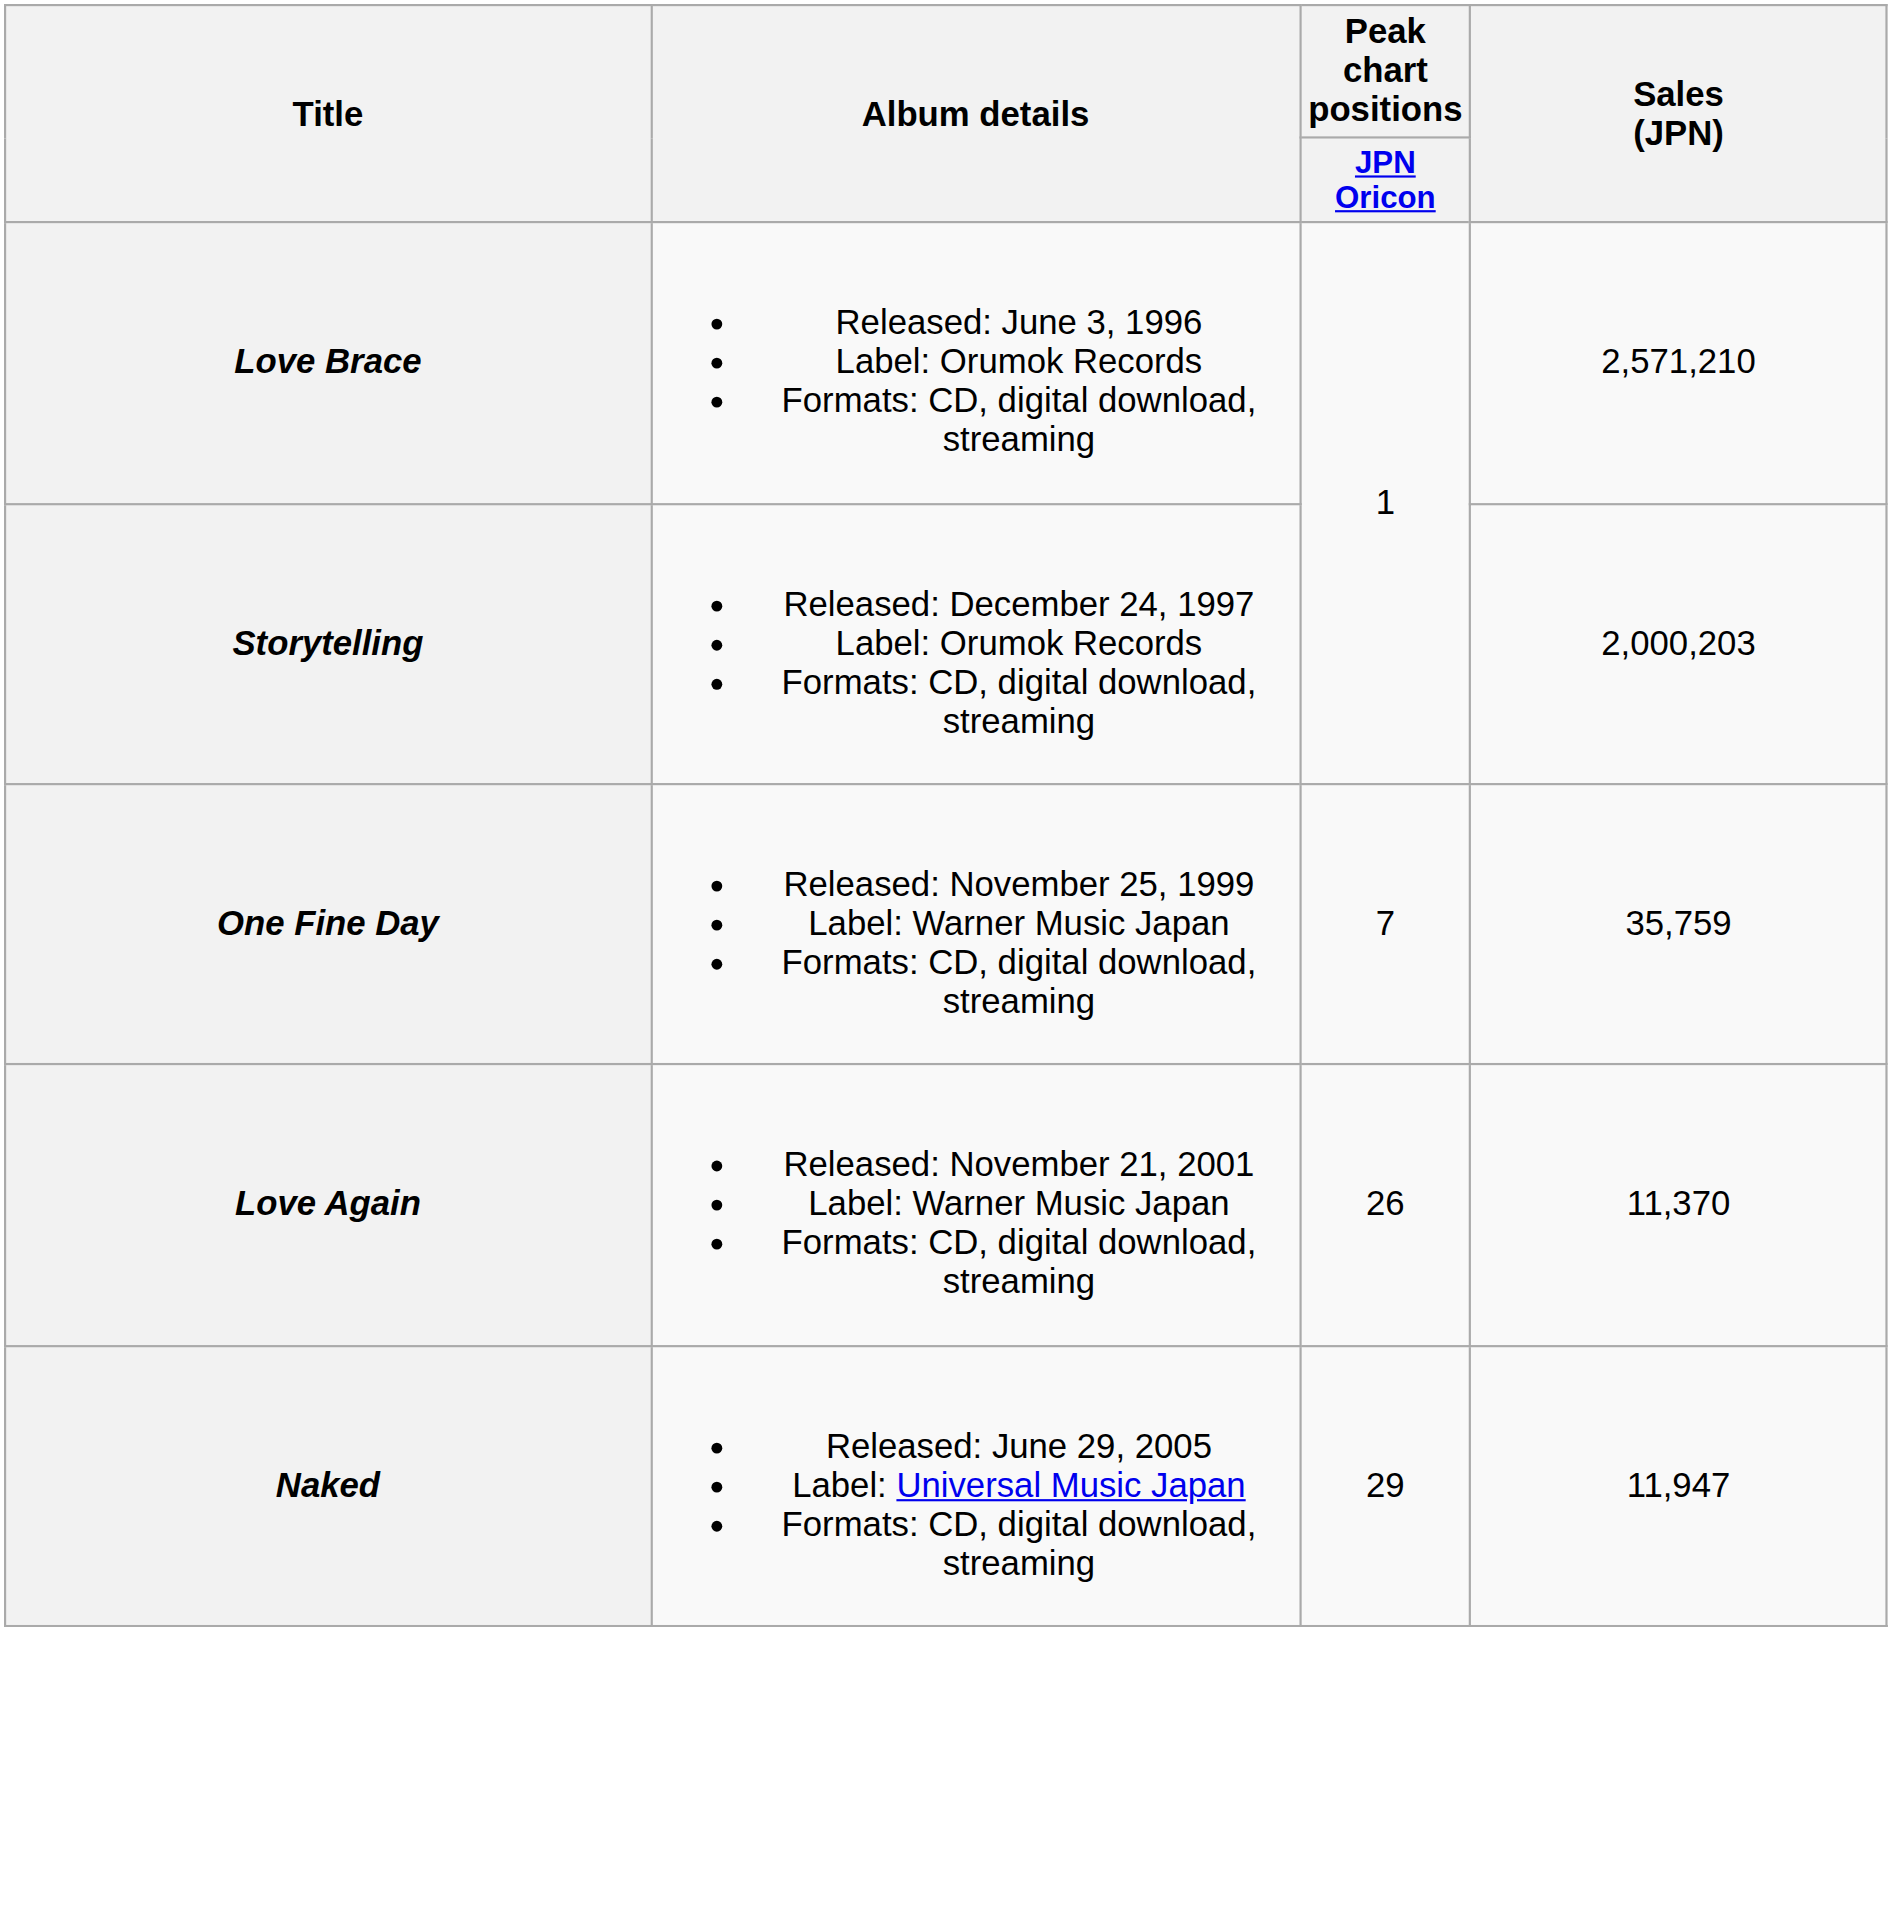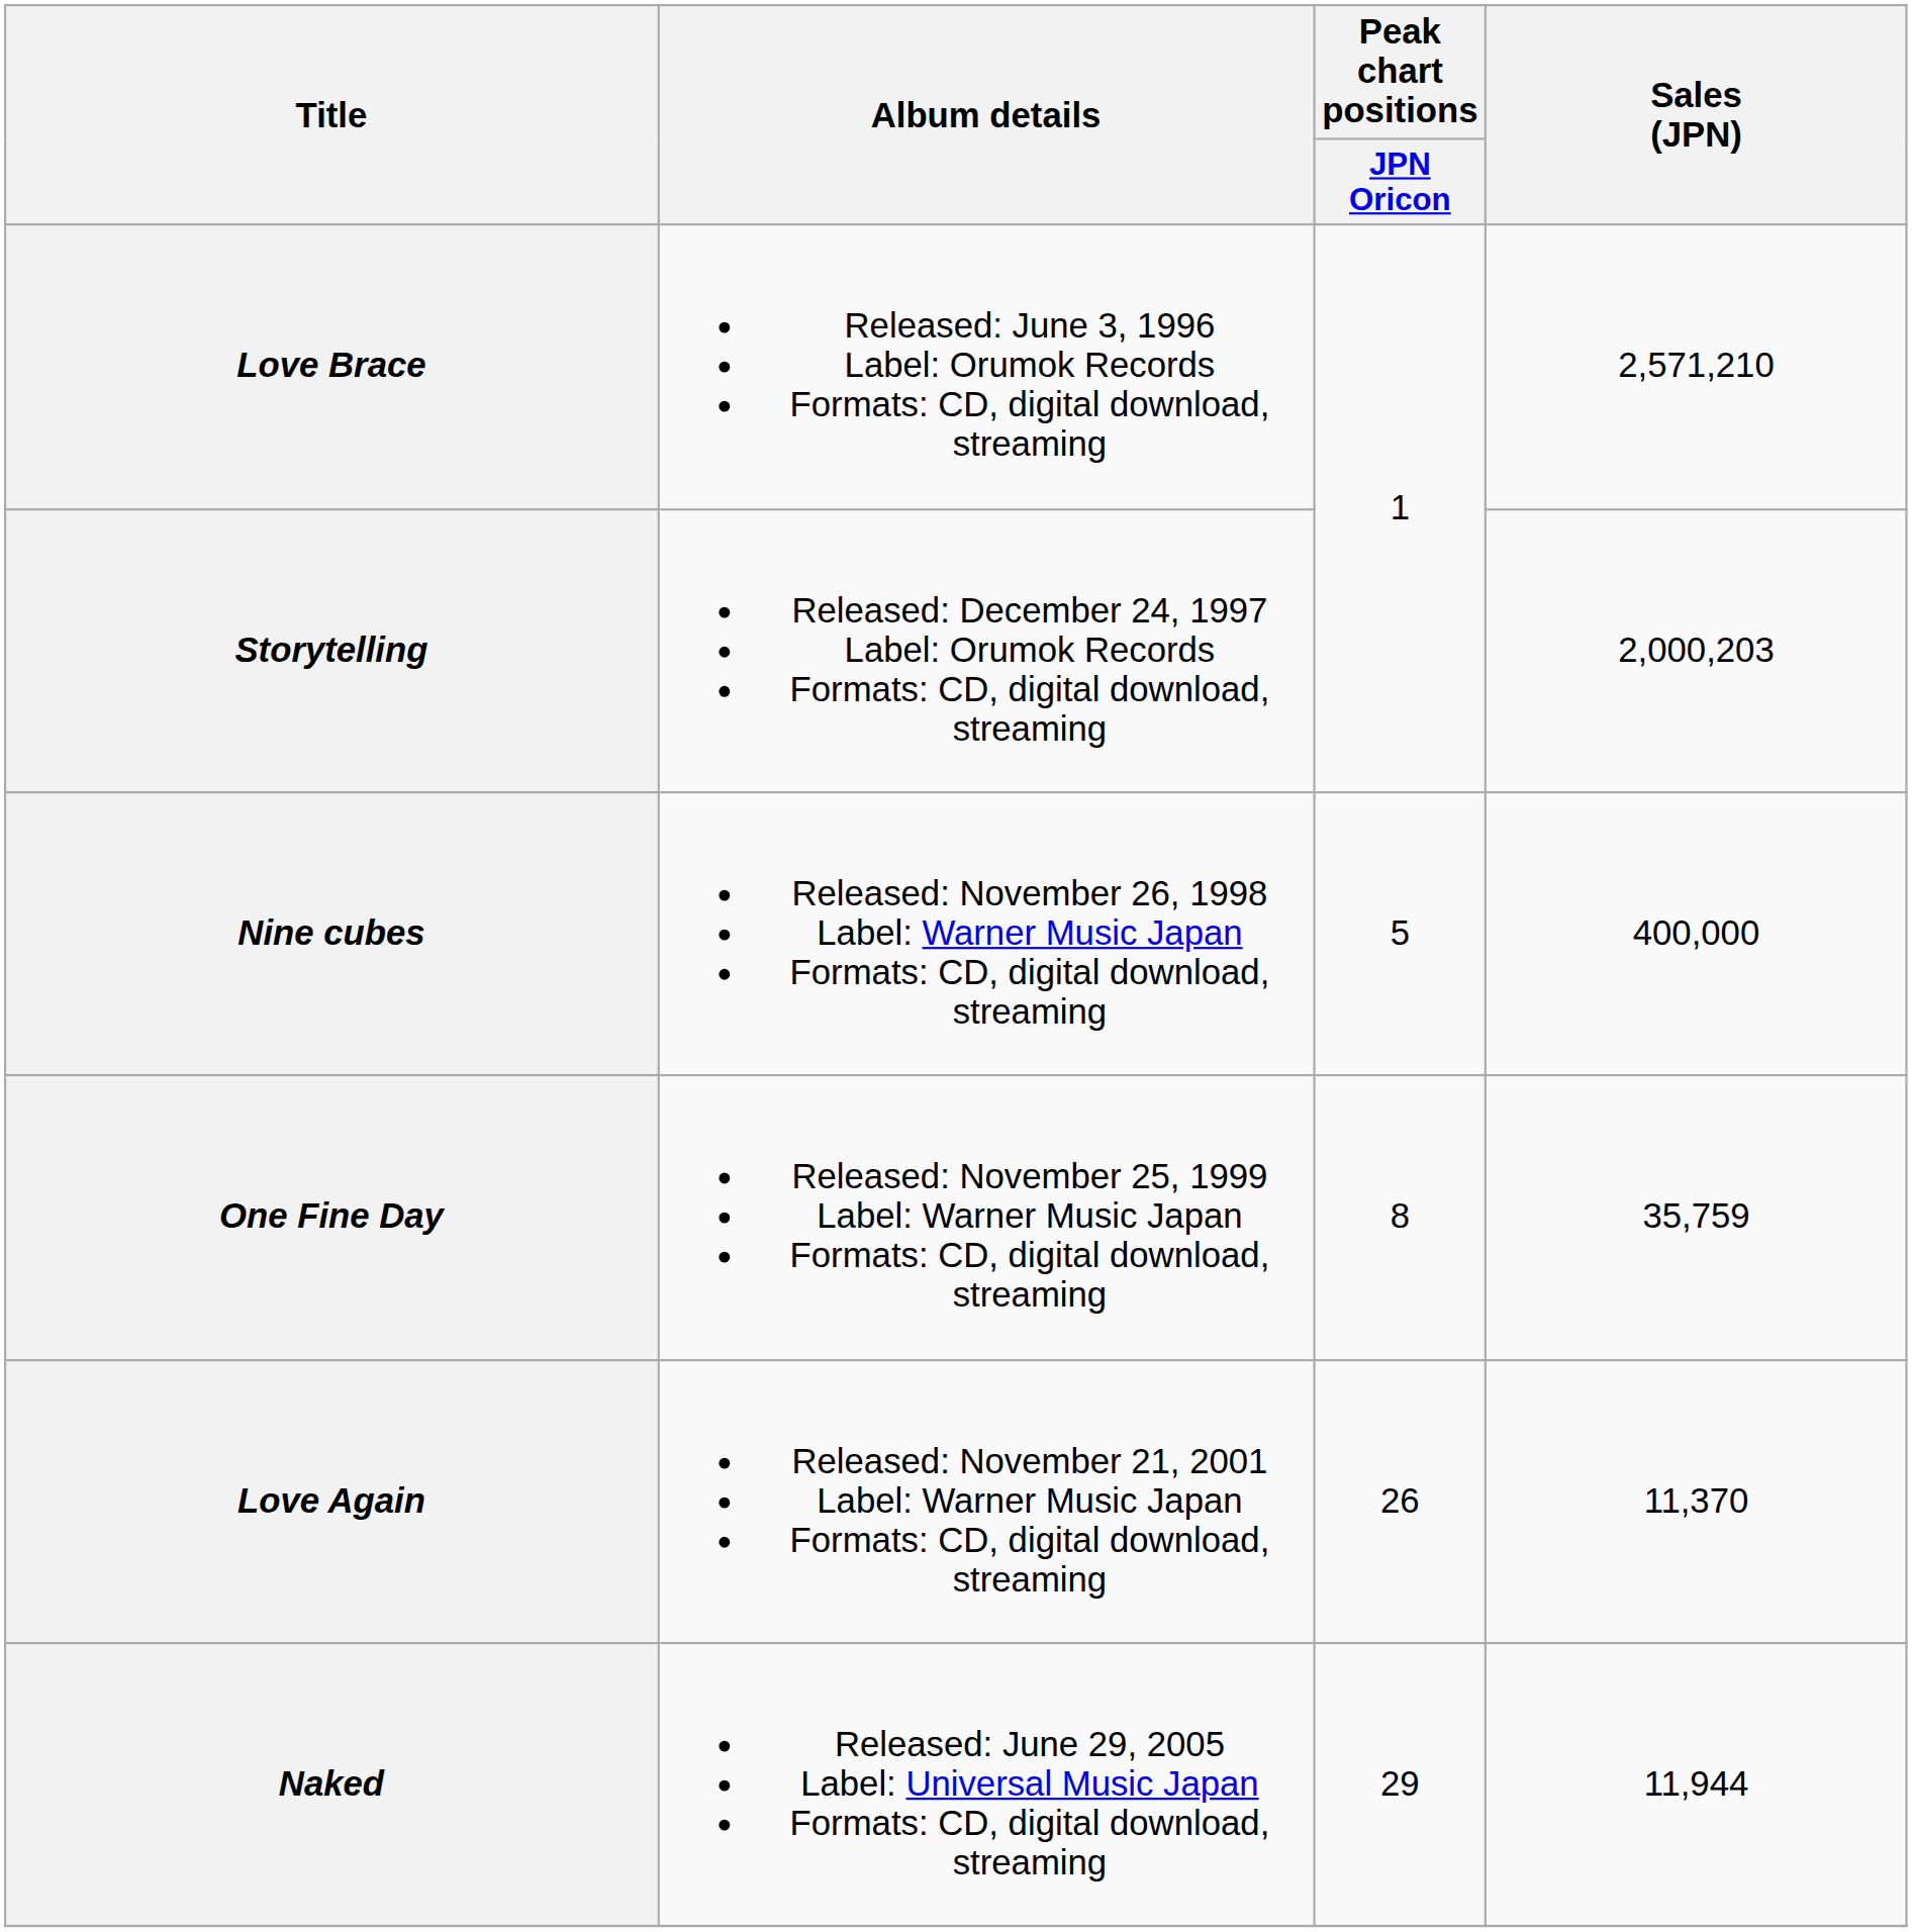+ row: Nine cubes | Released: November 26, 1998 Label: Warner Music Japan Formats: CD, digital download, streaming | 5 | 400,000
One Fine Day | Peak chart positions / JPN Oricon: 7 -> 8
Naked | Sales (JPN): 11,947 -> 11,944
